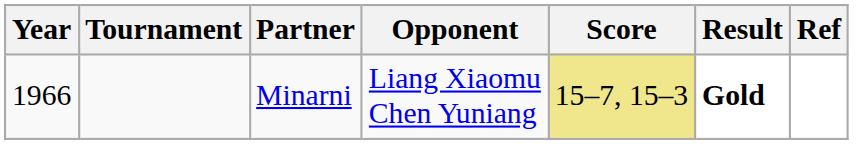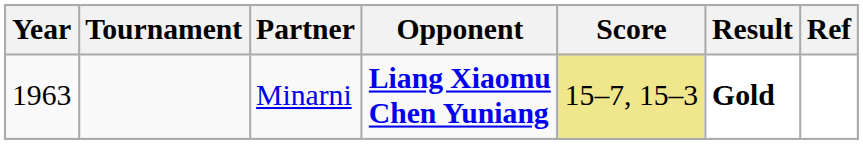Minarni | Year: 1966 -> 1963
Minarni | Opponent: normal -> bold
